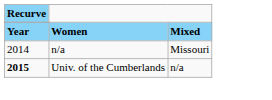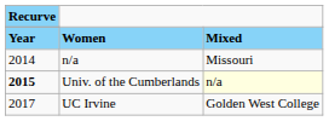Univ. of the Cumberlands | column 3: no background -> lightyellow background
+ row: 2017 | UC Irvine | Golden West College
